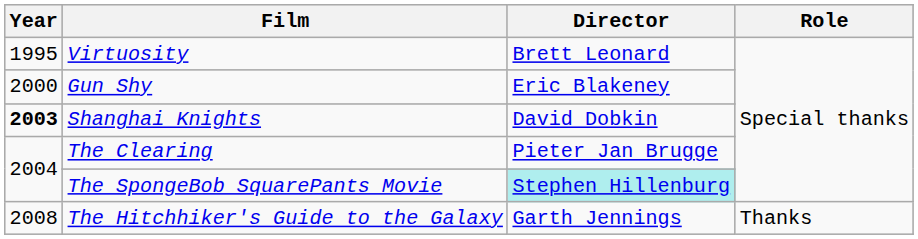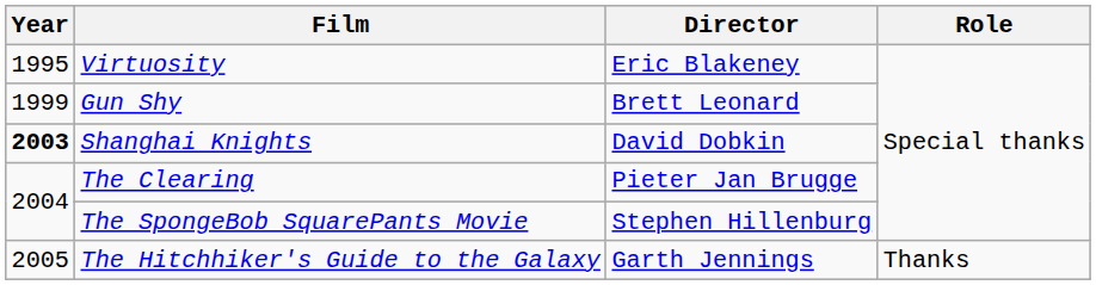Virtuosity | Director: Brett Leonard -> Eric Blakeney
Gun Shy | Year: 2000 -> 1999
Gun Shy | Director: Eric Blakeney -> Brett Leonard
The SpongeBob SquarePants Movie | Director: paleturquoise background -> no background
The Hitchhiker's Guide to the Galaxy | Year: 2008 -> 2005
